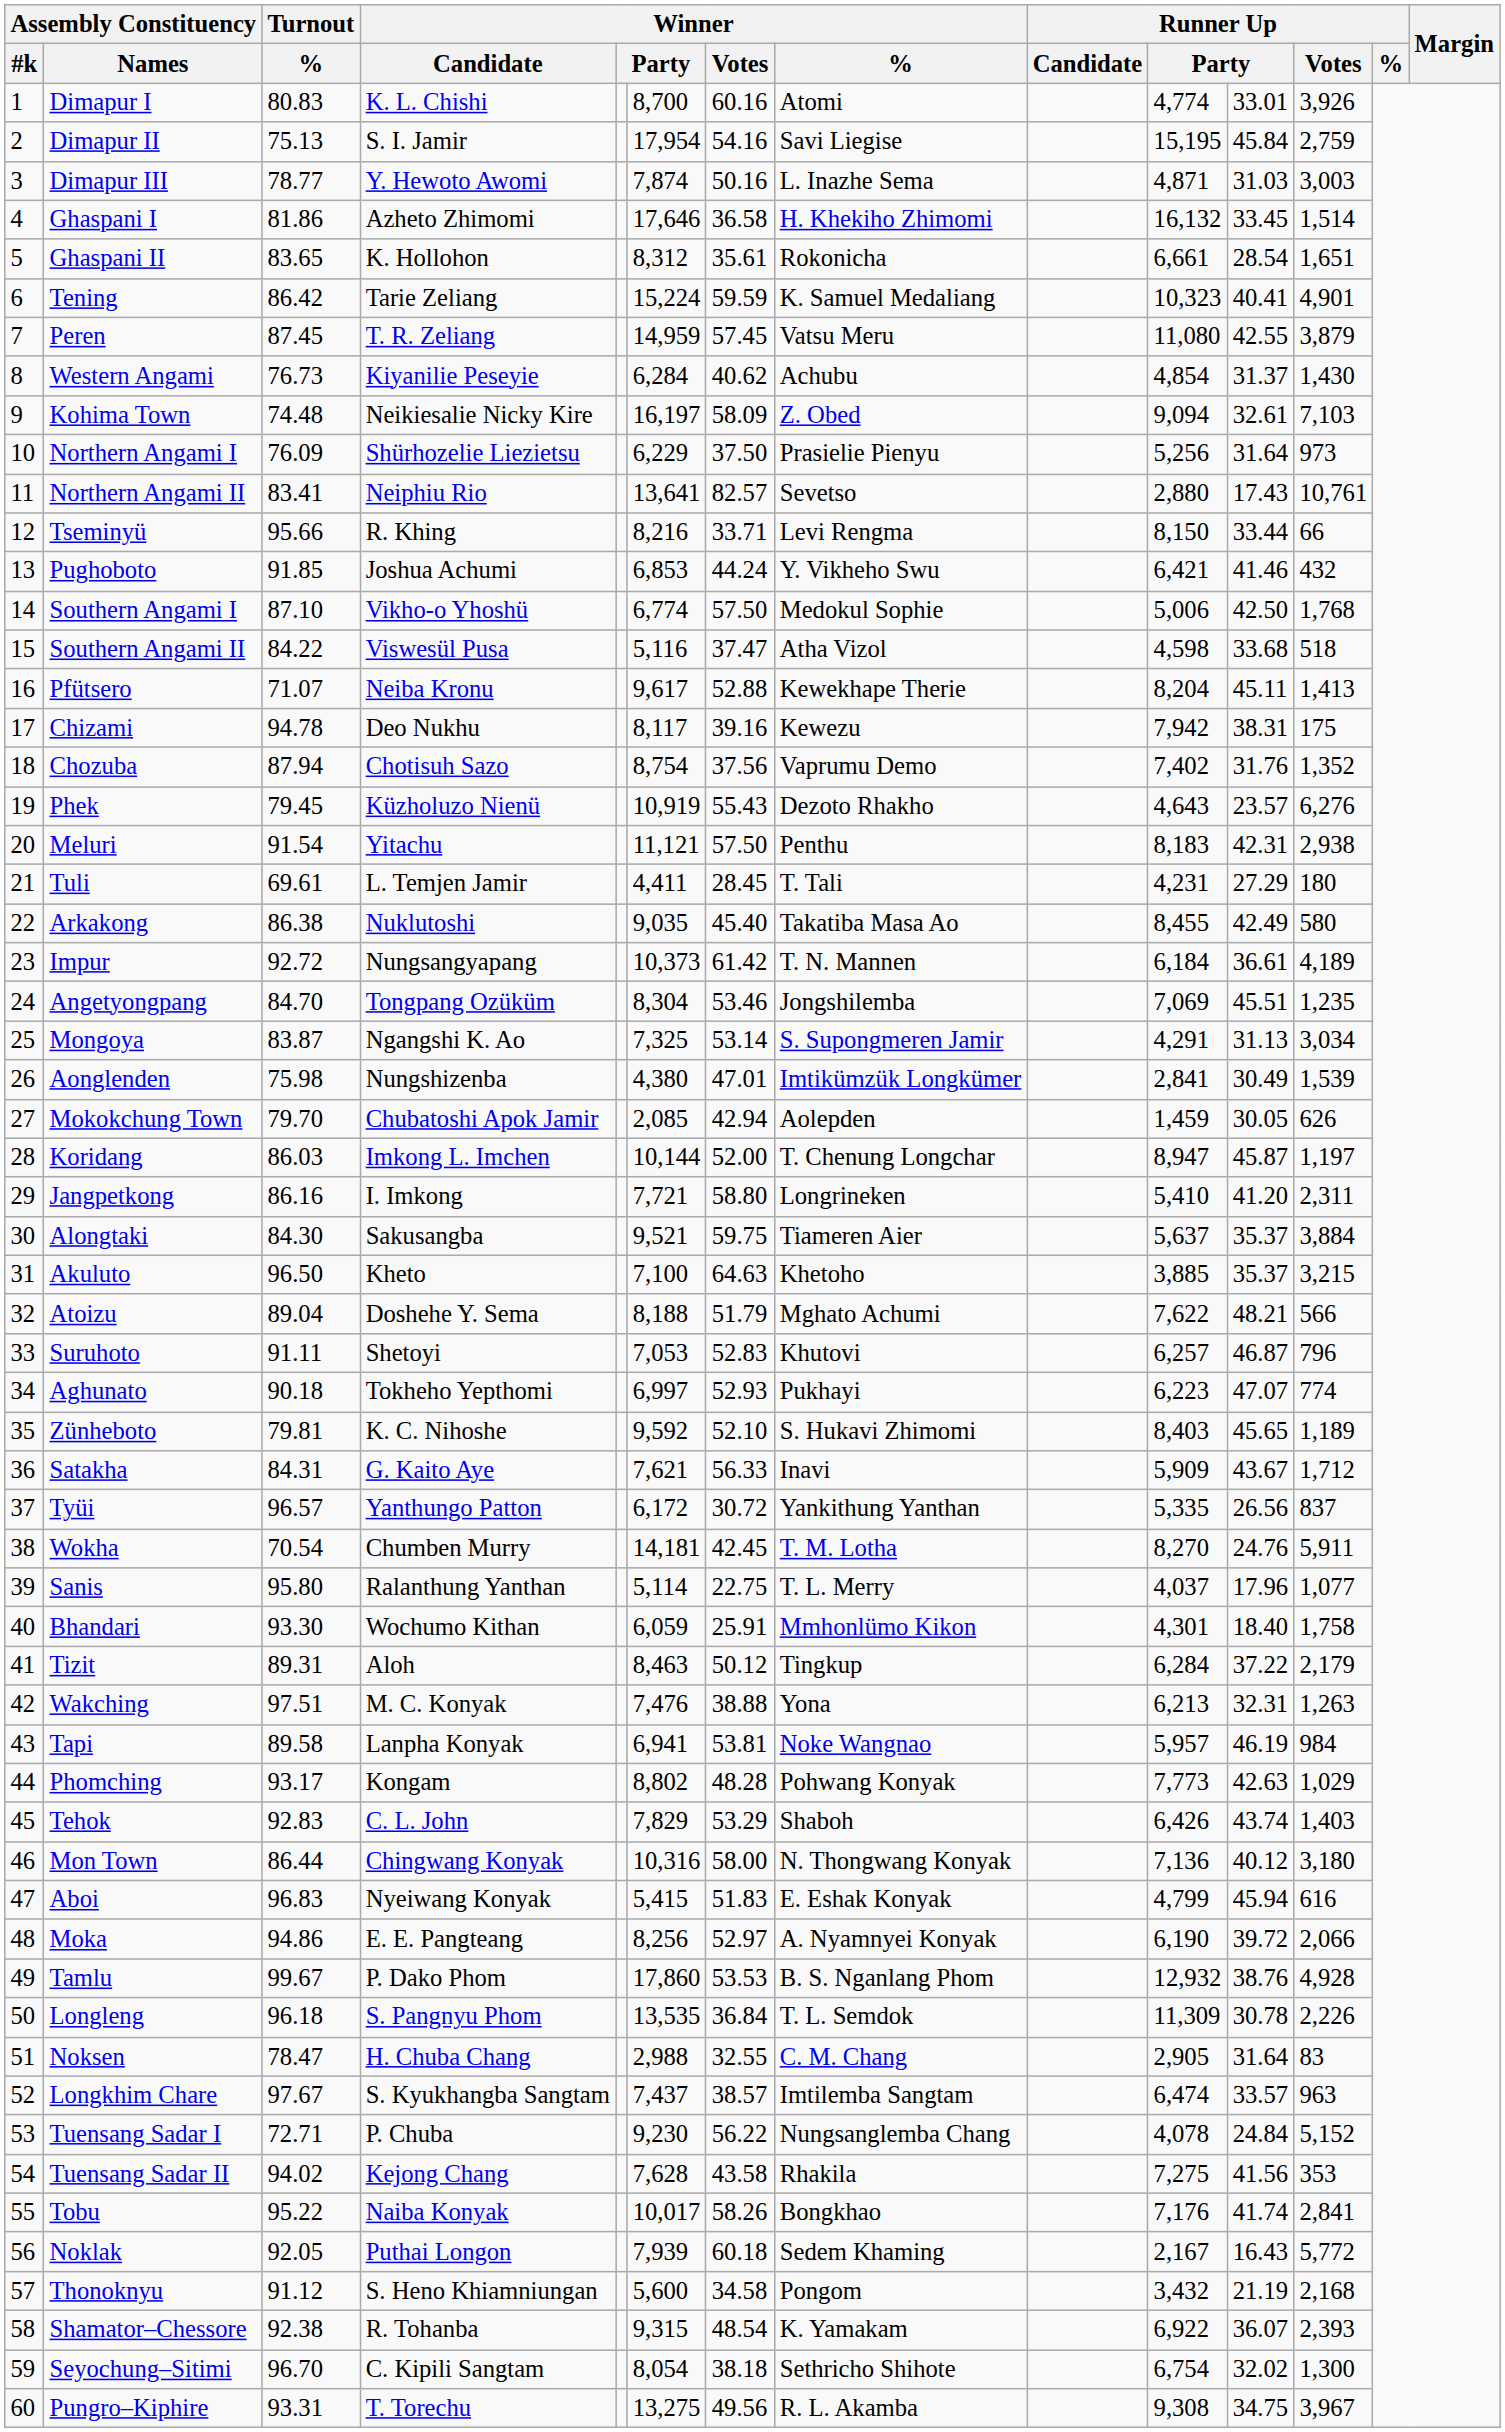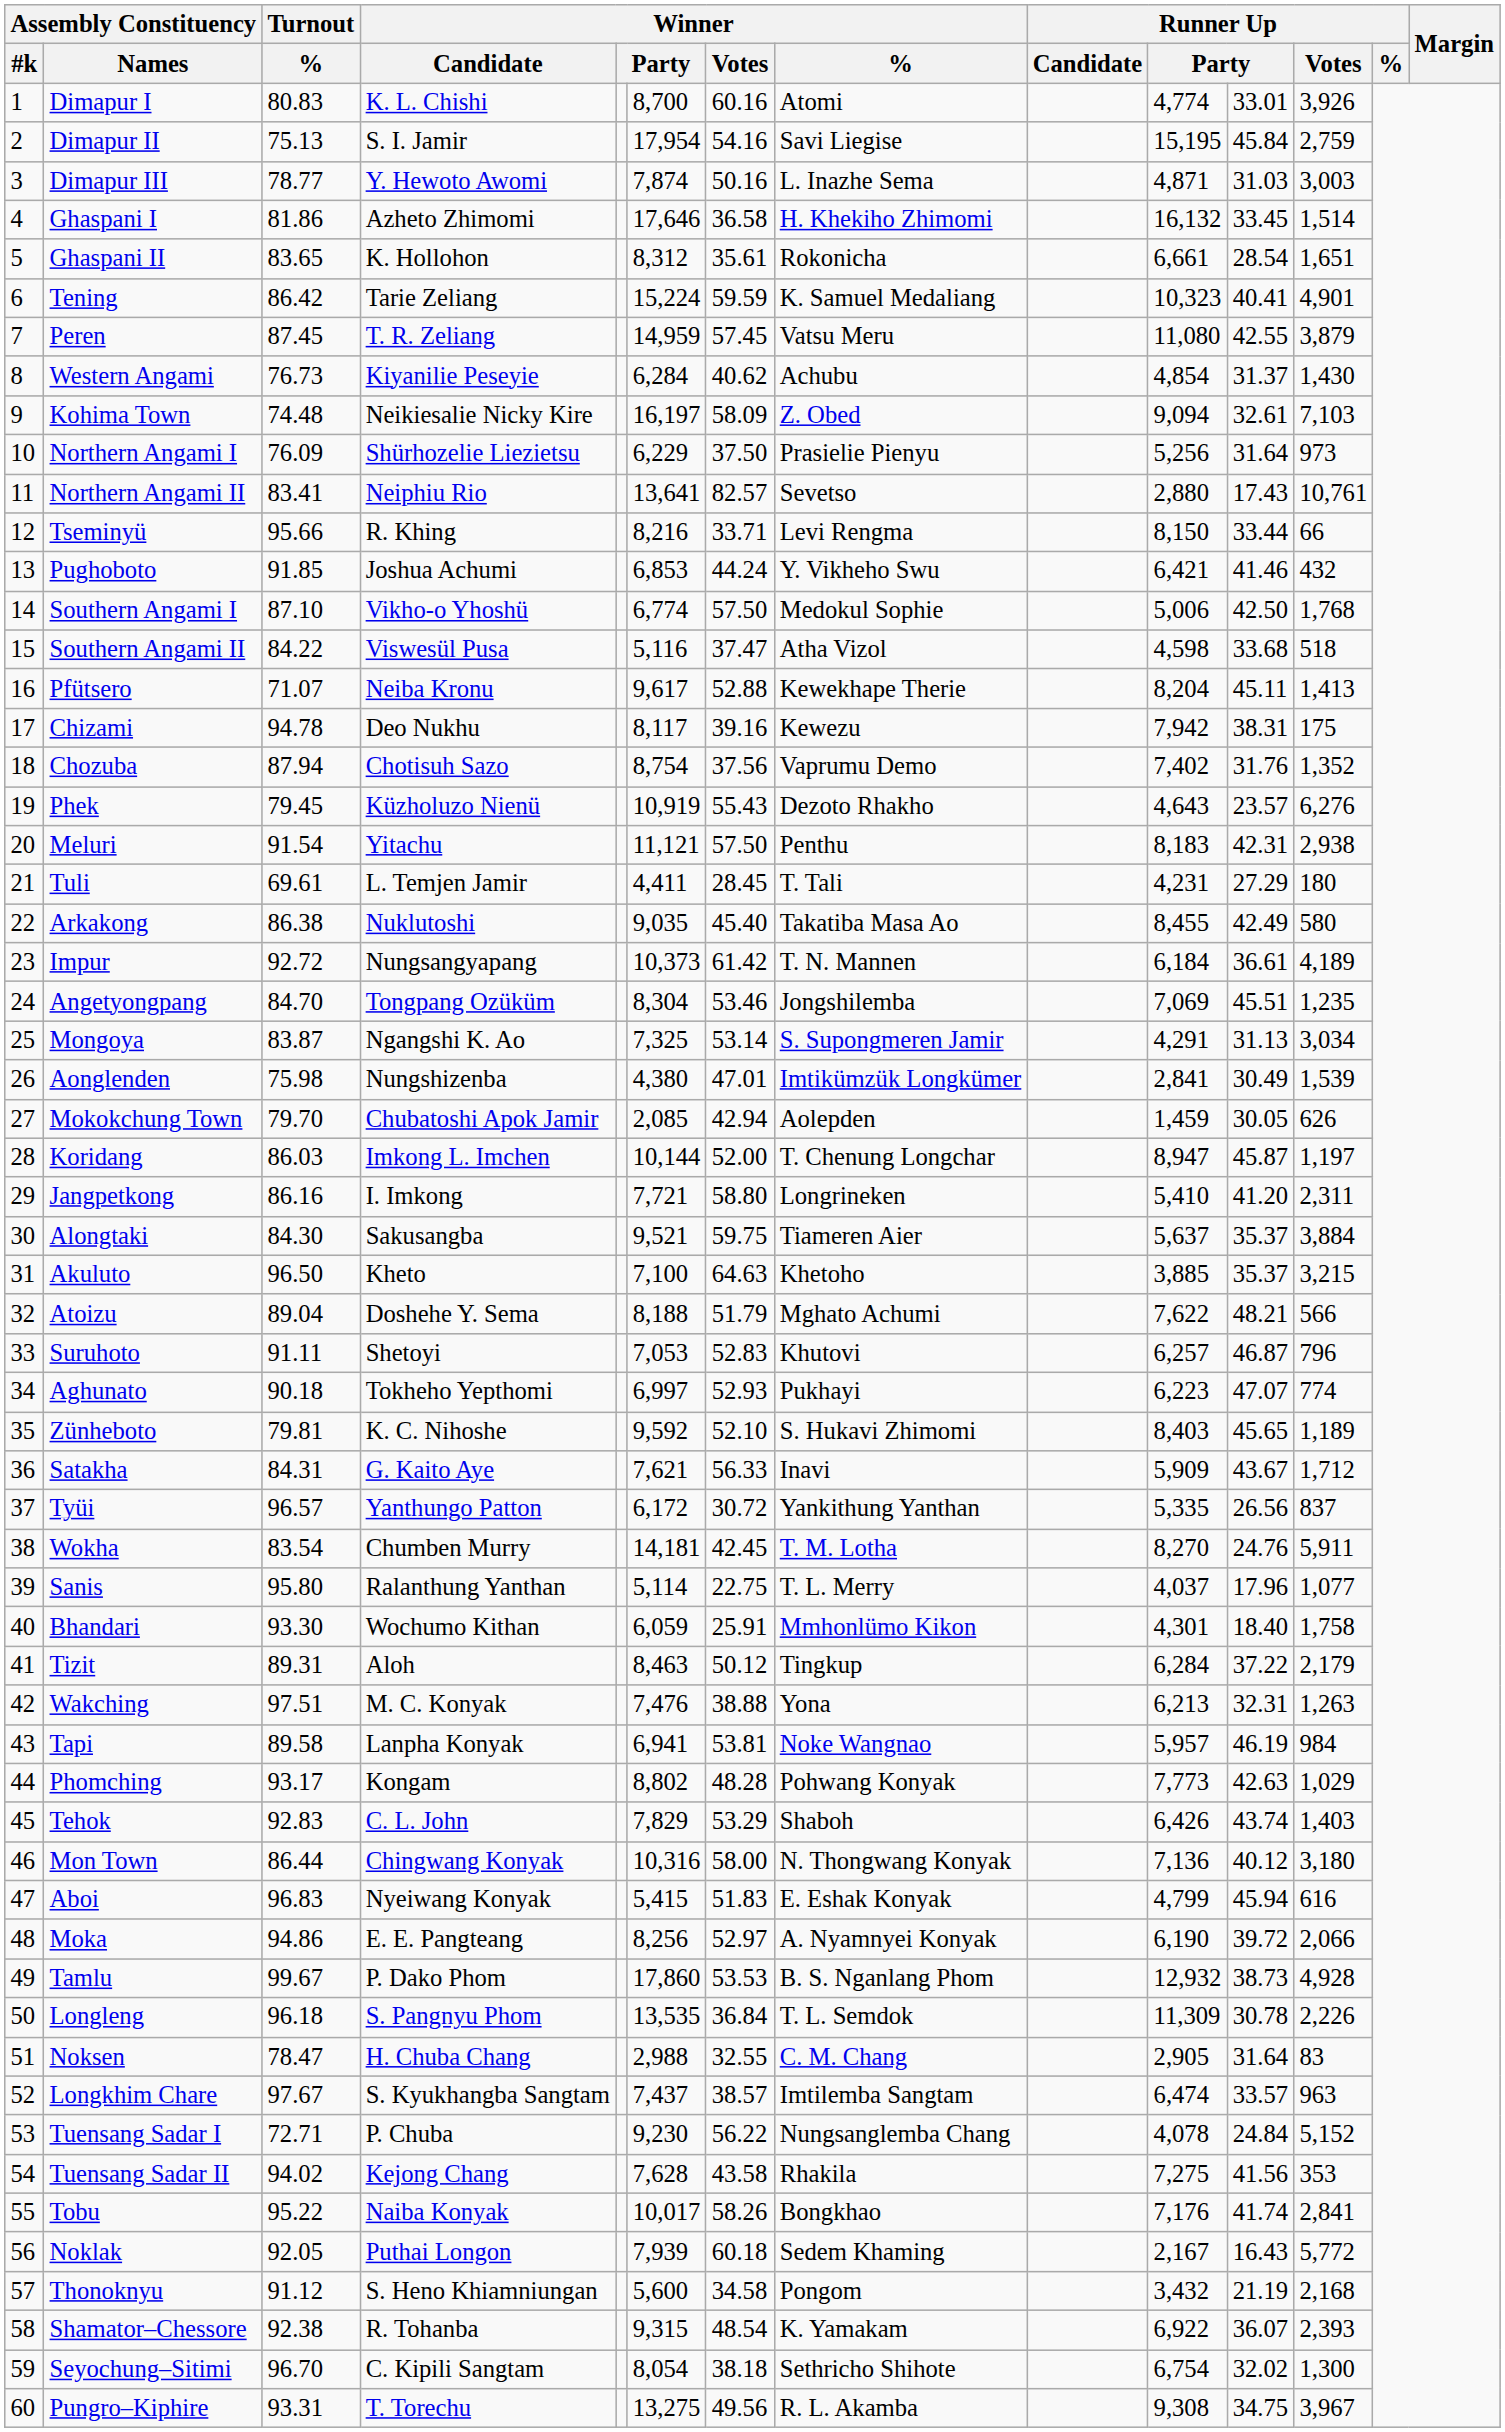Wokha | Turnout / %: 70.54 -> 83.54
Tamlu | column 11: 38.76 -> 38.73
